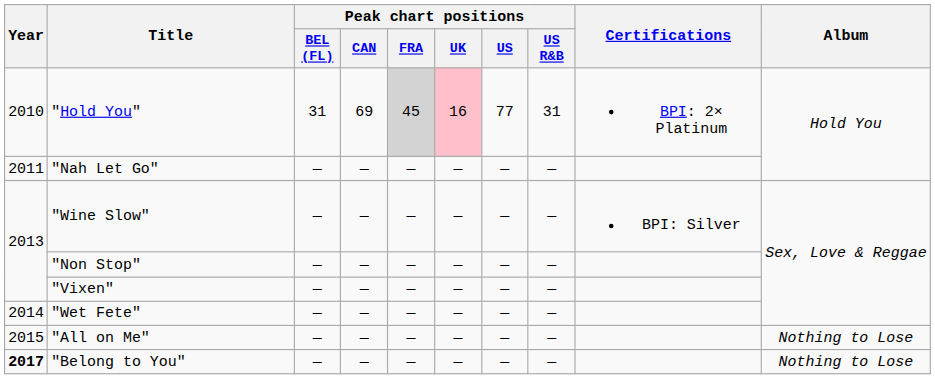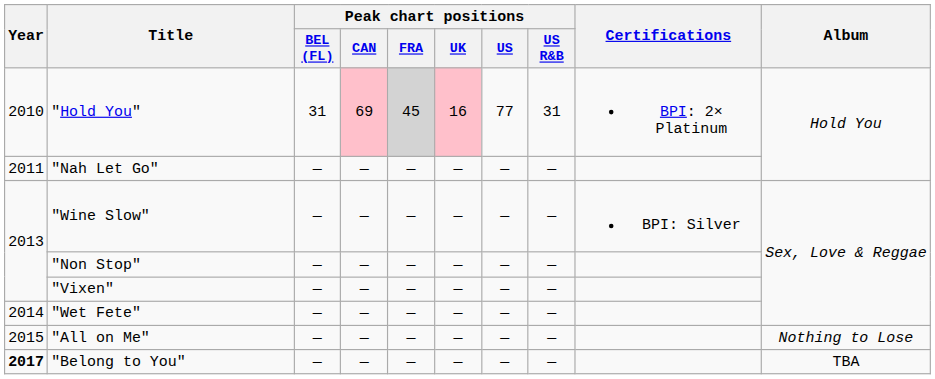"Hold You" | Peak chart positions / CAN: no background -> pink background
"Belong to You" | Album: Nothing to Lose -> TBA
